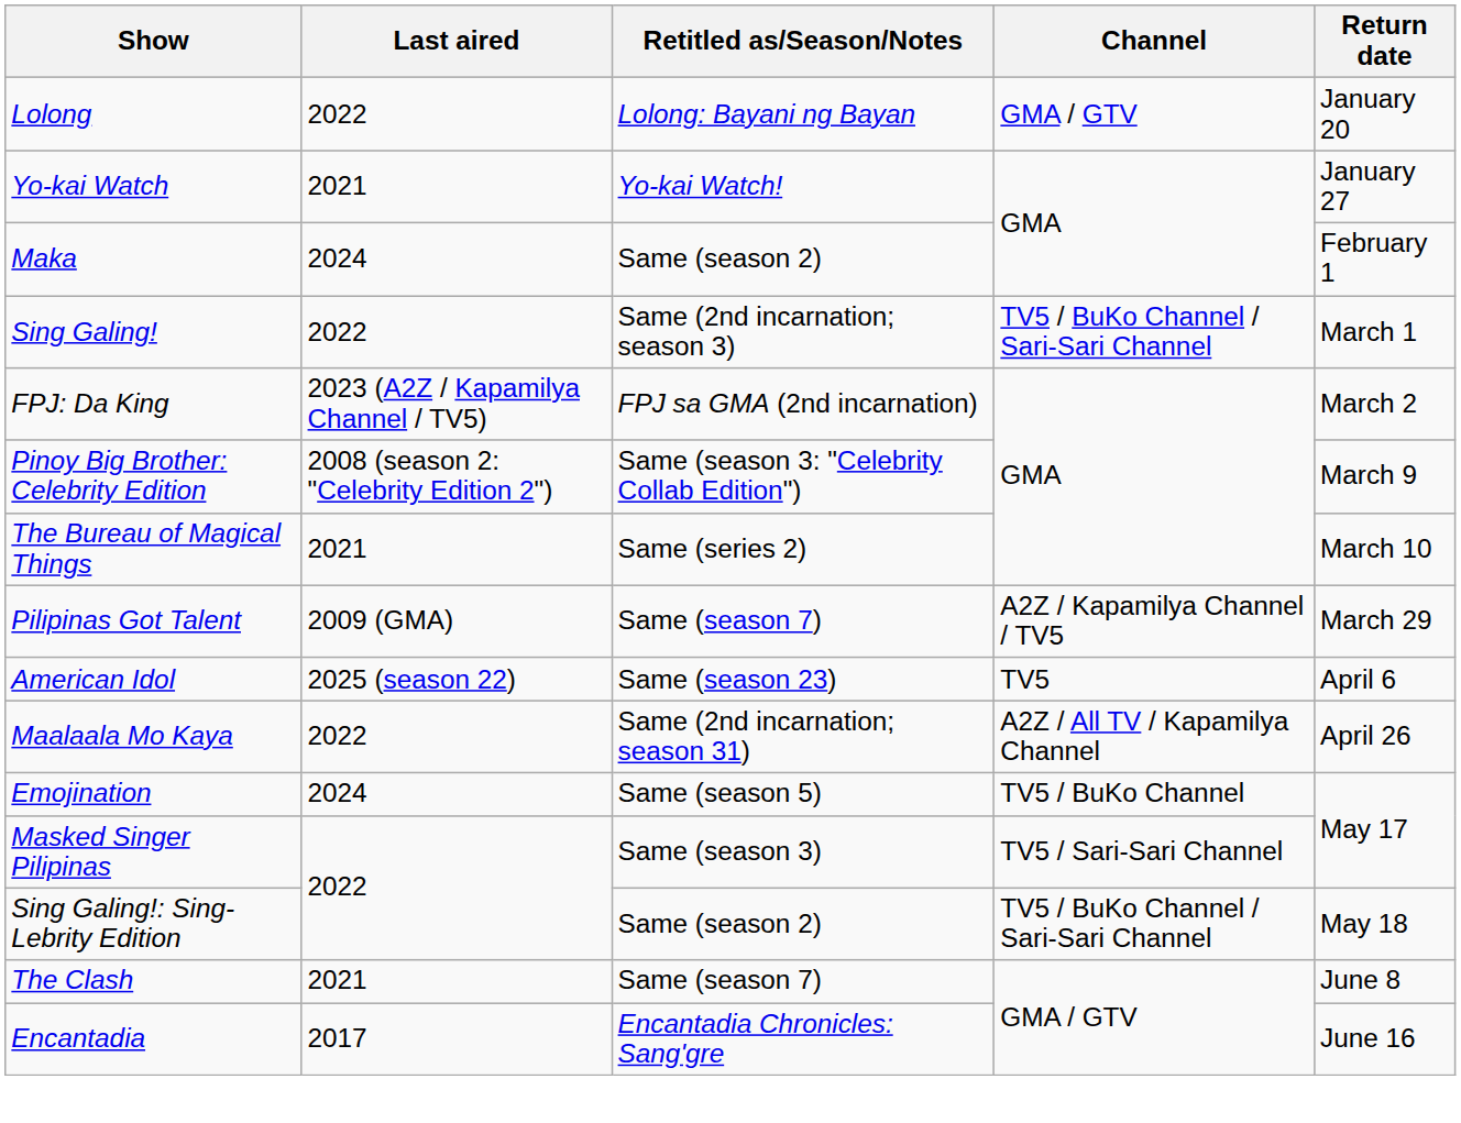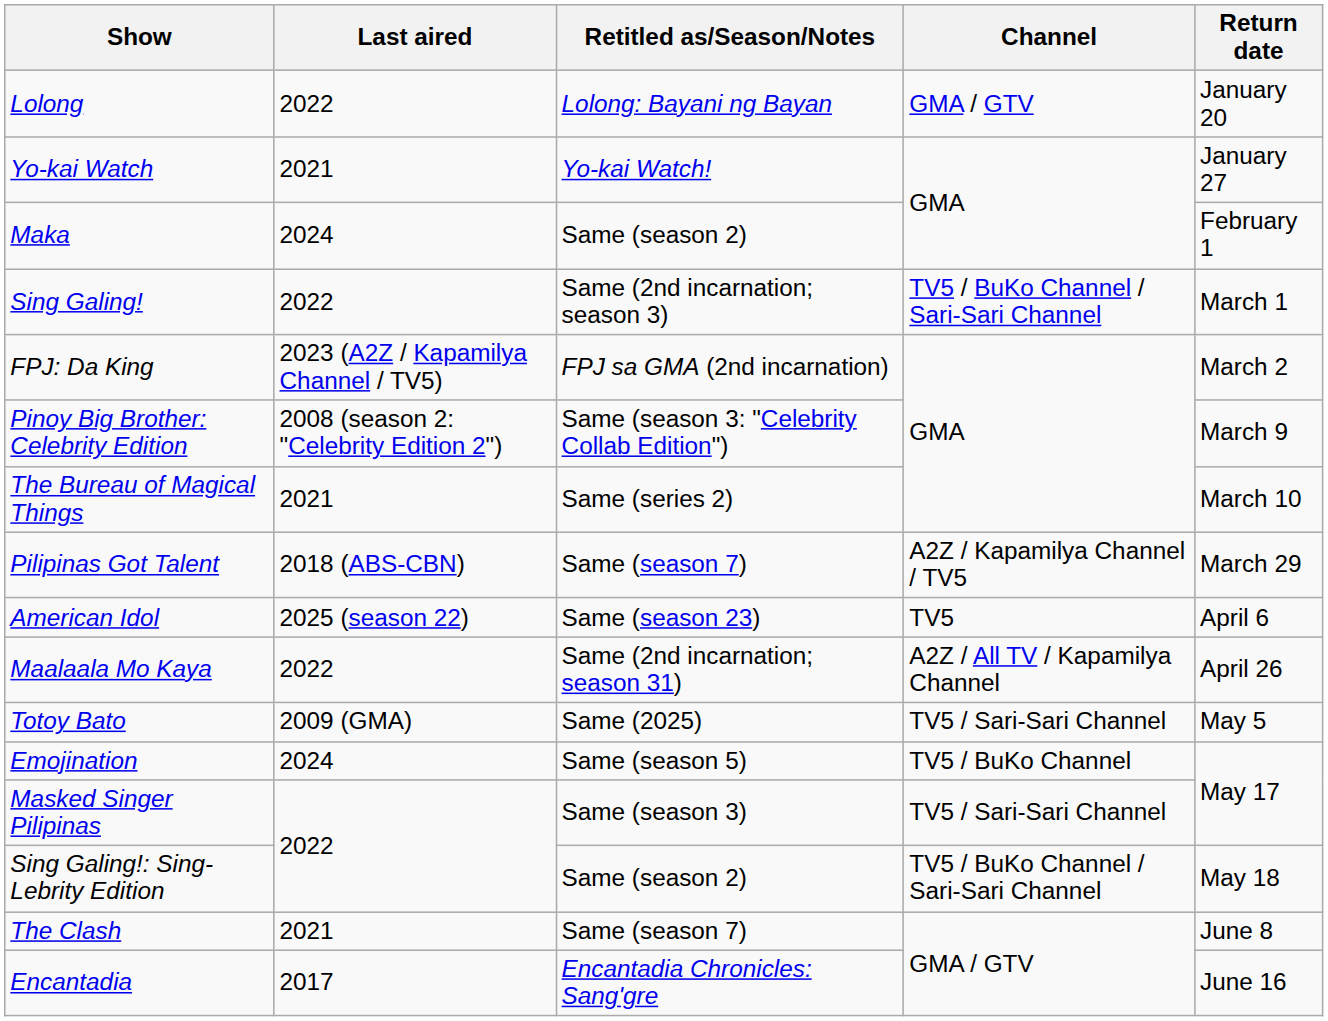Pilipinas Got Talent | Last aired: 2009 (GMA) -> 2018 (ABS-CBN)
+ row: Totoy Bato | 2009 (GMA) | Same (2025) | TV5 / Sari-Sari Channel | May 5
